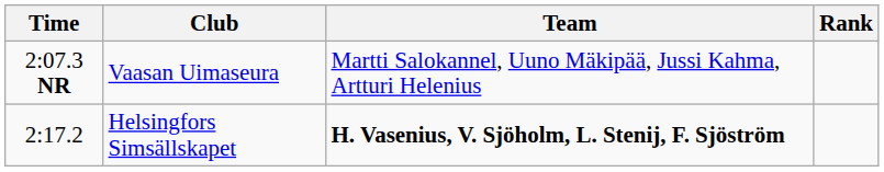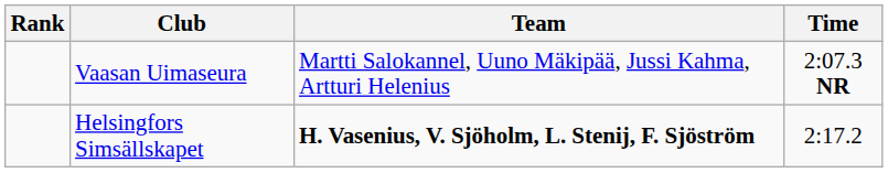columns swapped: Rank <-> Time
